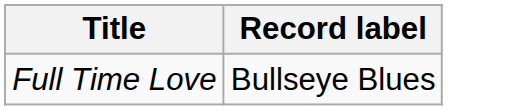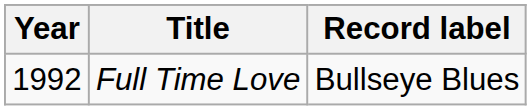+ column: Year | 1992
